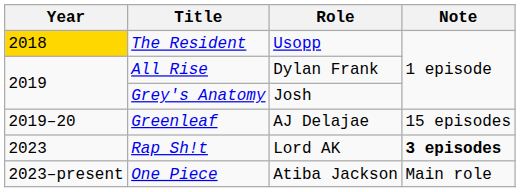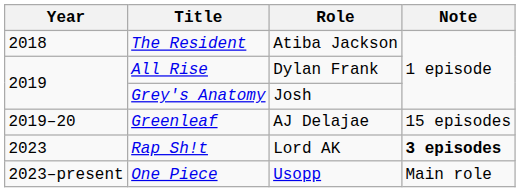The Resident | Year: gold background -> no background
The Resident | Role: Usopp -> Atiba Jackson
One Piece | Role: Atiba Jackson -> Usopp
